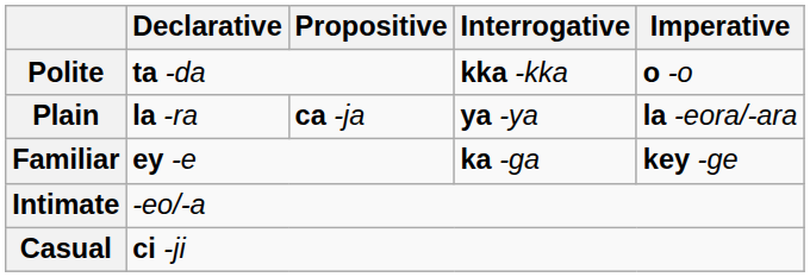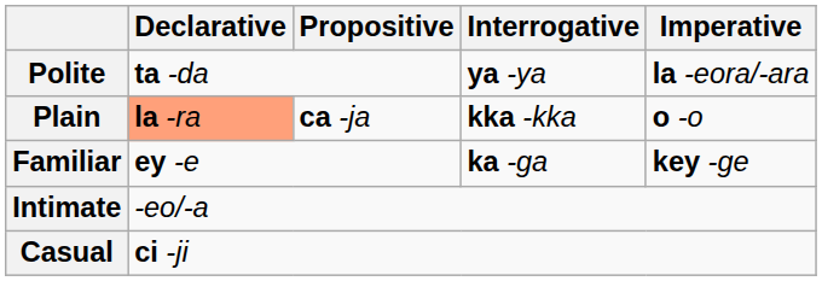Polite | Interrogative: kka -kka -> ya -ya
Polite | Imperative: o -o -> la -eora/-ara
Plain | Declarative: no background -> lightsalmon background
Plain | Interrogative: ya -ya -> kka -kka
Plain | Imperative: la -eora/-ara -> o -o
